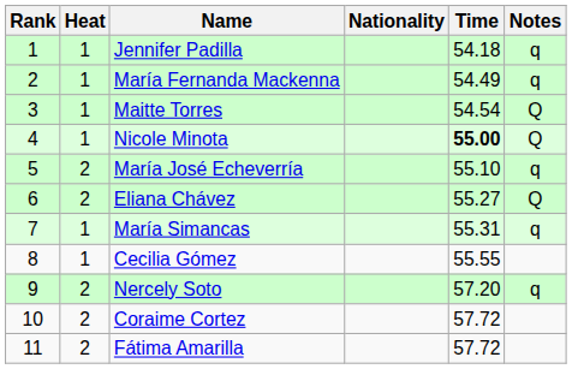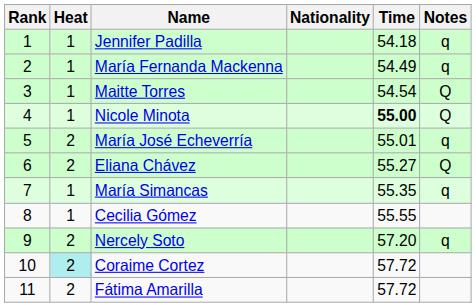María José Echeverría | Time: 55.10 -> 55.01
María Simancas | Time: 55.31 -> 55.35
Coraime Cortez | Heat: no background -> paleturquoise background
